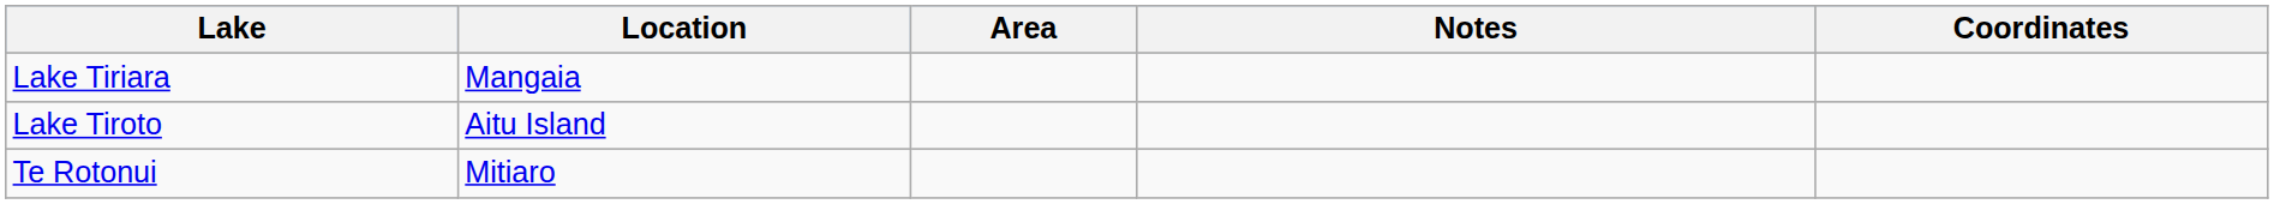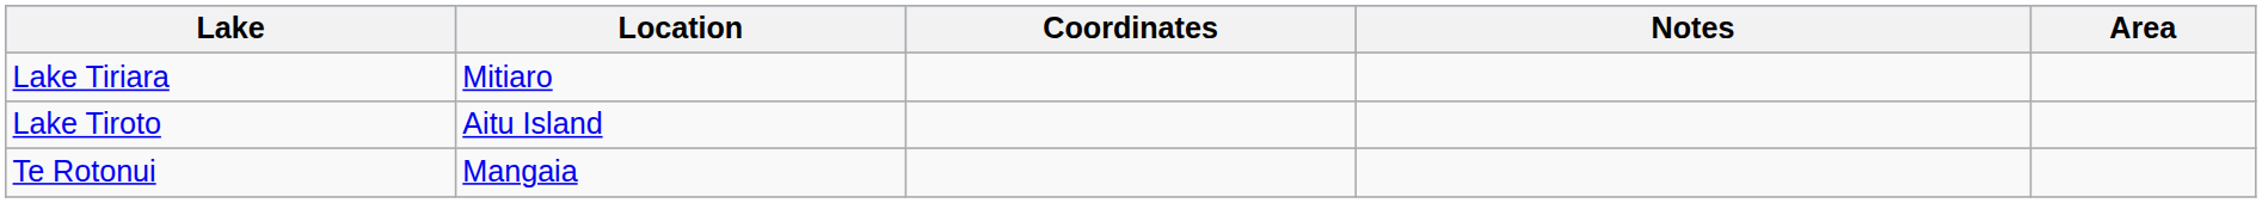columns swapped: Area <-> Coordinates
Lake Tiriara | Location: Mangaia -> Mitiaro
Te Rotonui | Location: Mitiaro -> Mangaia
